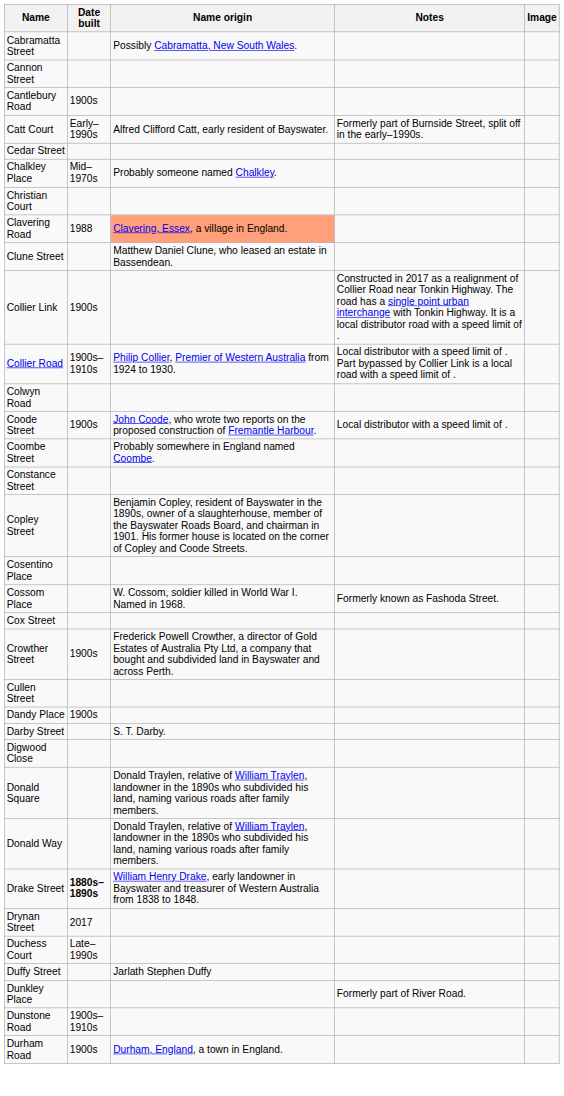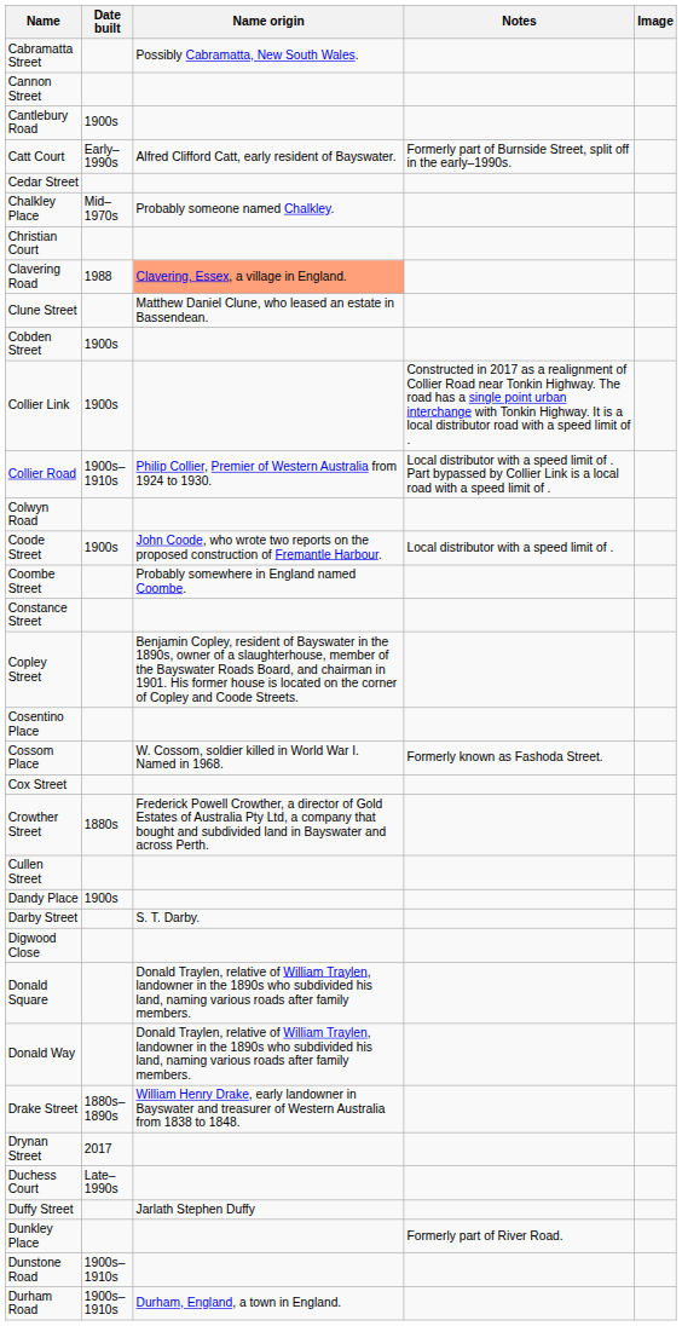+ row: Cobden Street | 1900s
Crowther Street | Date built: 1900s -> 1880s
Drake Street | Date built: bold -> normal
Durham Road | Date built: 1900s -> 1900s–1910s
